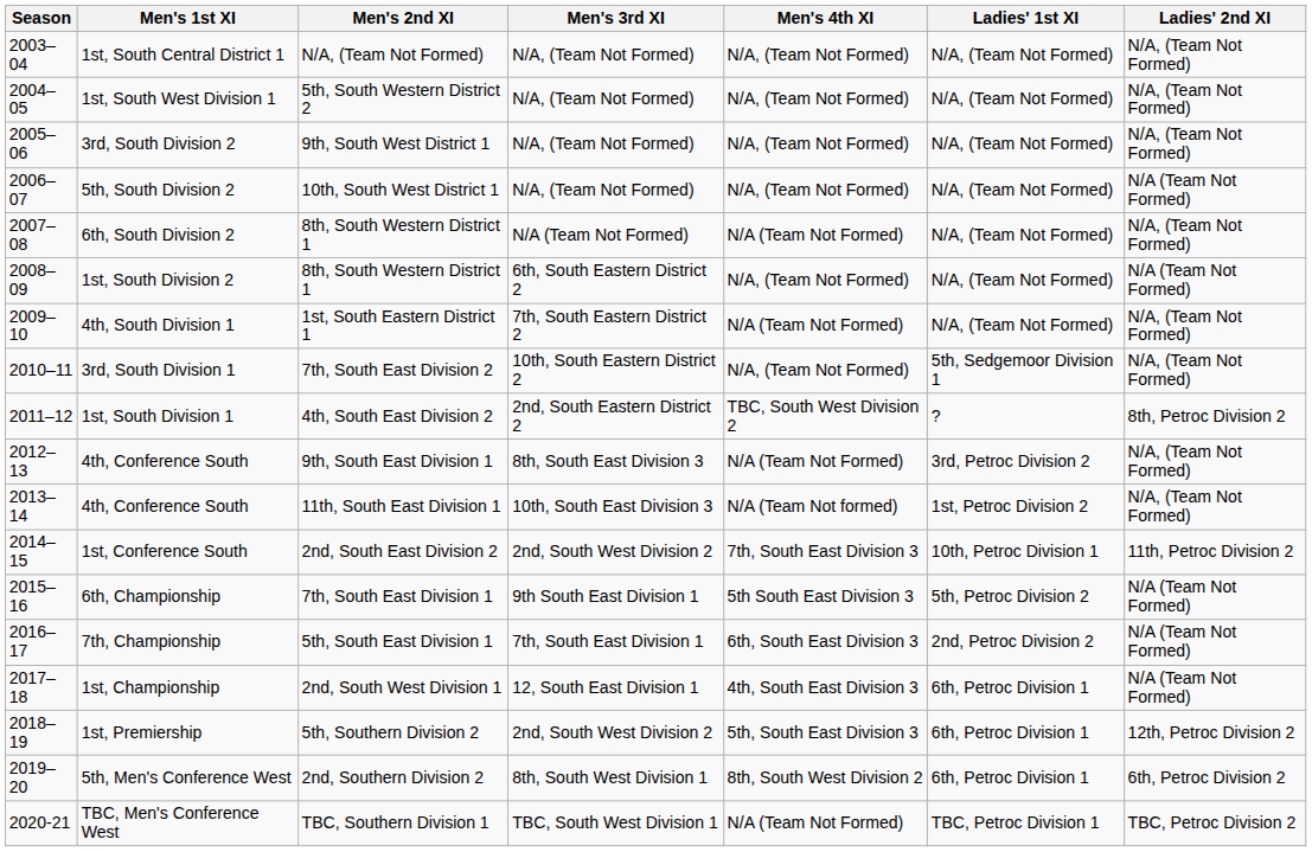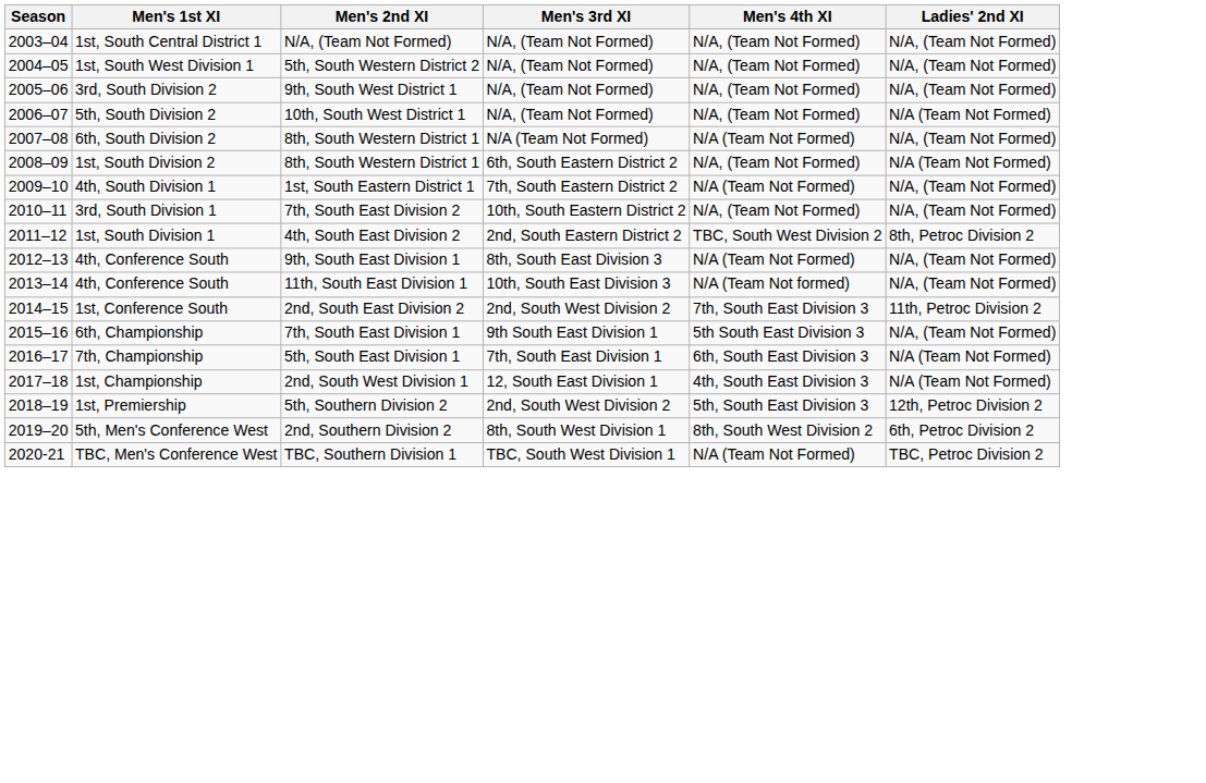- column: Ladies' 1st XI | N/A, (Team Not Formed) | N/A, (Team Not Formed) | N/A, (Team Not Formed) | N/A, (Team Not Formed) | N/A, (Team Not Formed) | N/A, (Team Not Formed) | N/A, (Team Not Formed) | 5th, Sedgemoor Division 1 | ? | 3rd, Petroc Division 2 | 1st, Petroc Division 2 | 10th, Petroc Division 1 | 5th, Petroc Division 2 | 2nd, Petroc Division 2 | 6th, Petroc Division 1 | 6th, Petroc Division 1 | 6th, Petroc Division 1 | TBC, Petroc Division 1
6th, Championship | Ladies' 2nd XI: N/A (Team Not Formed) -> N/A, (Team Not Formed)
